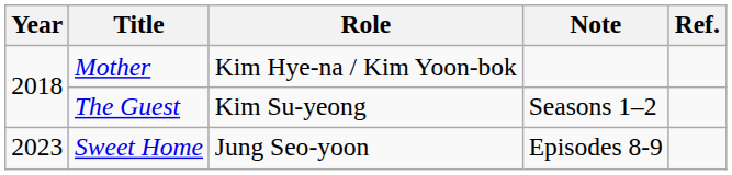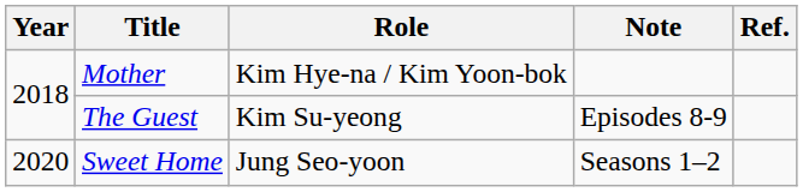The Guest | Note: Seasons 1–2 -> Episodes 8-9
Sweet Home | Year: 2023 -> 2020
Sweet Home | Note: Episodes 8-9 -> Seasons 1–2
